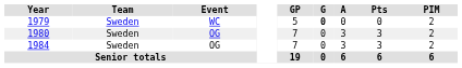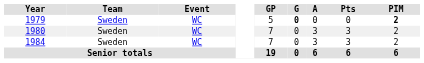1979 | PIM: normal -> bold
1980 | Event: OG -> WC
1984 | Event: OG -> WC
